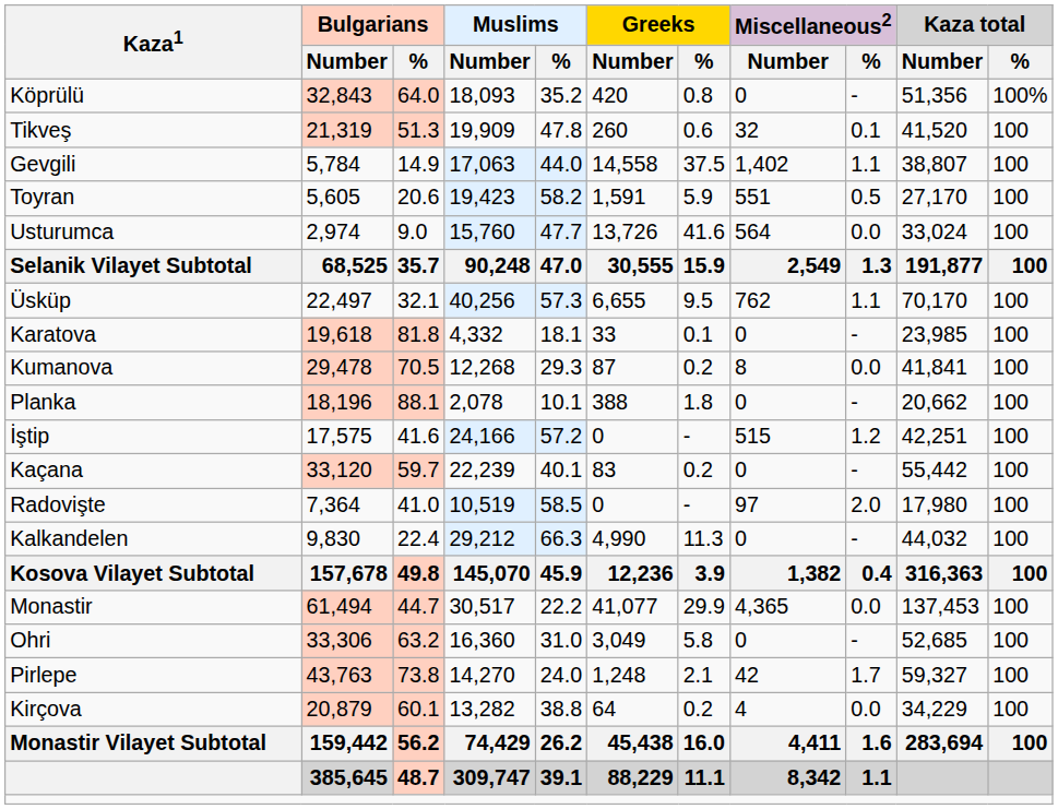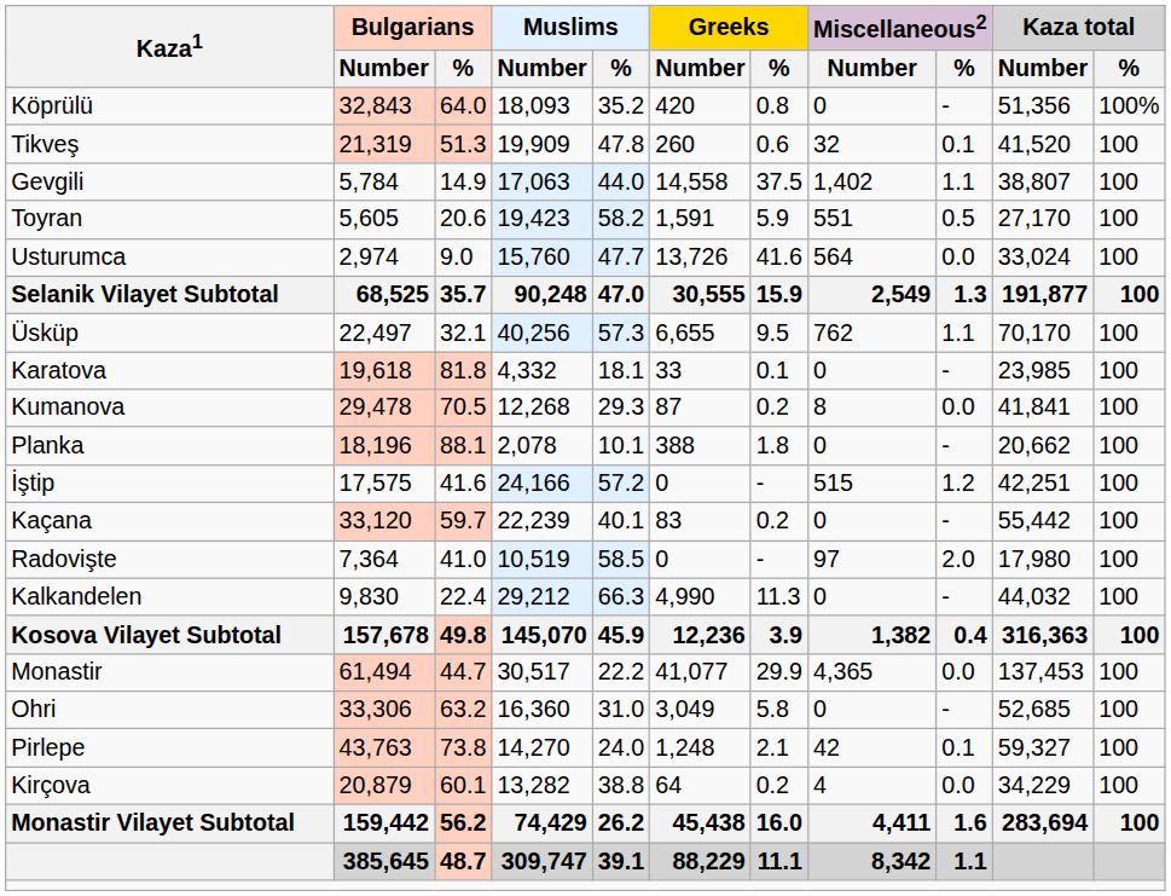Pirlepe | Miscellaneous2 / %: 1.7 -> 0.1
